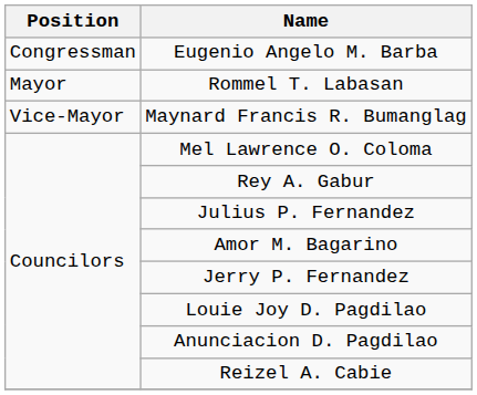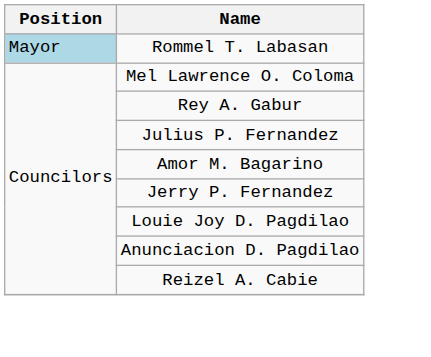- row: Congressman | Eugenio Angelo M. Barba
Rommel T. Labasan | Position: no background -> lightblue background
- row: Vice-Mayor | Maynard Francis R. Bumanglag
